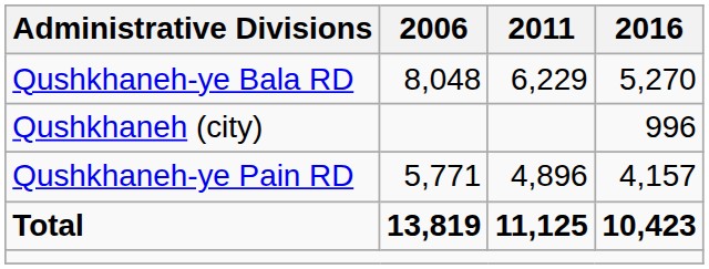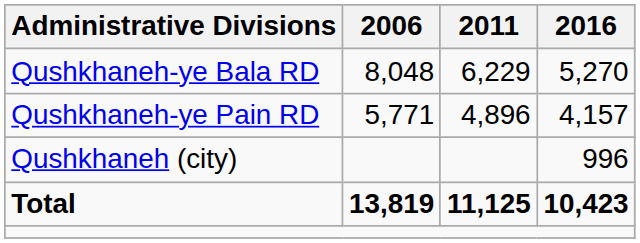rows swapped: Qushkhaneh-ye Pain RD <-> Qushkhaneh (city)
